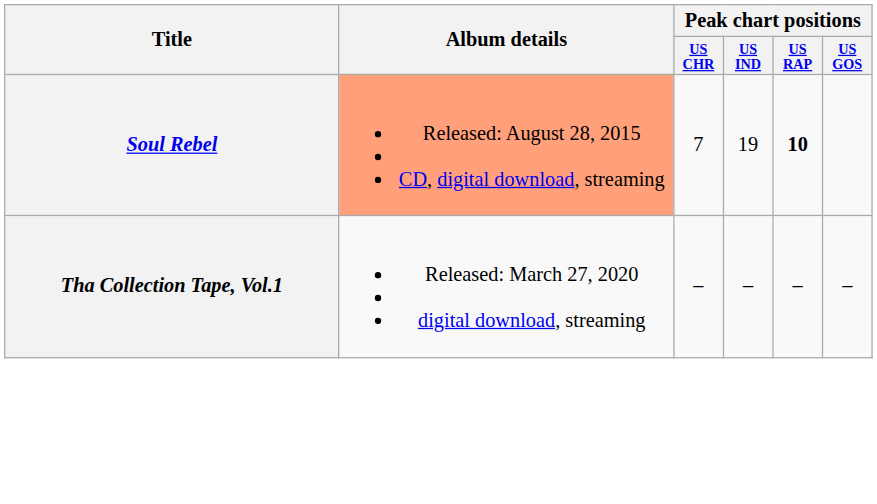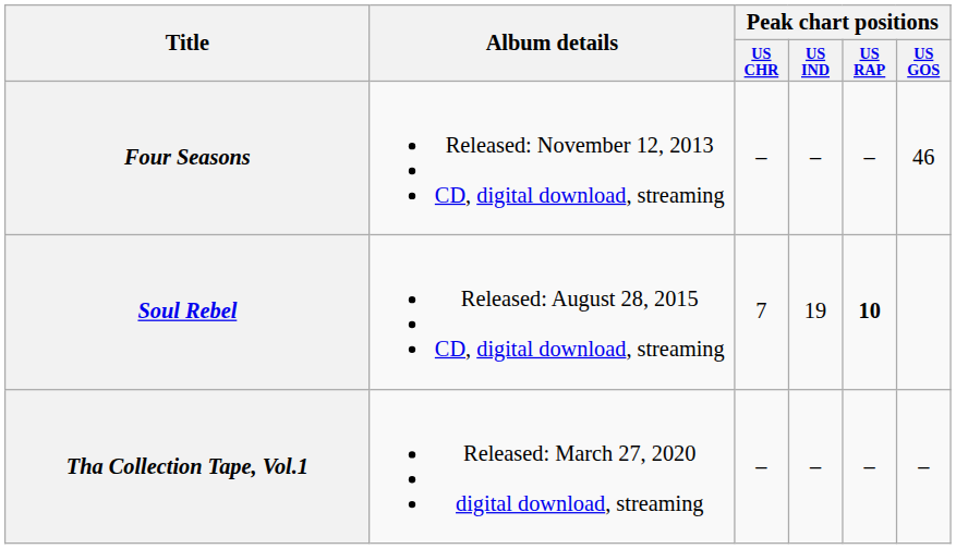+ row: Four Seasons | Released: November 12, 2013 CD, digital download, streaming | – | – | – | 46
Soul Rebel | Album details: lightsalmon background -> no background
